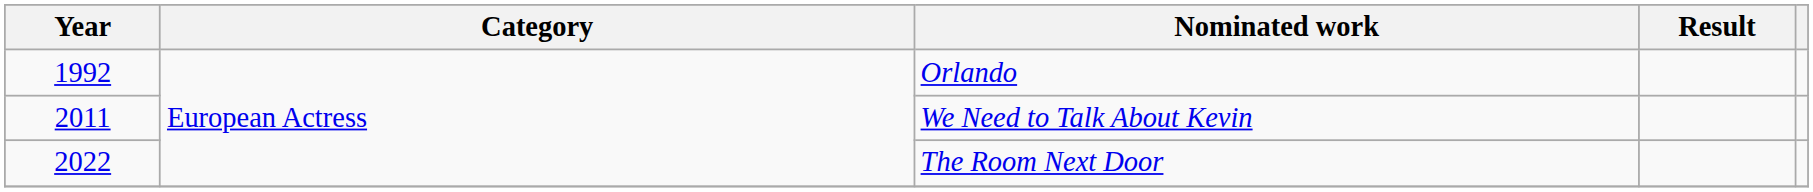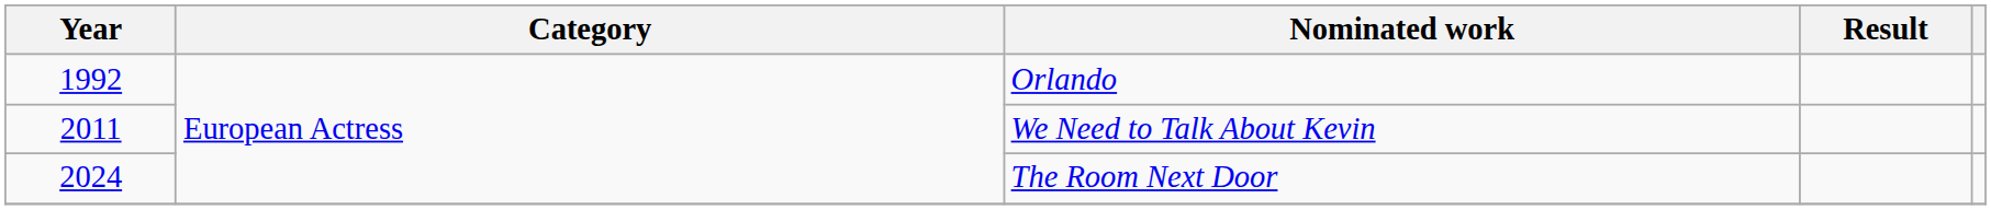The Room Next Door | Year: 2022 -> 2024
